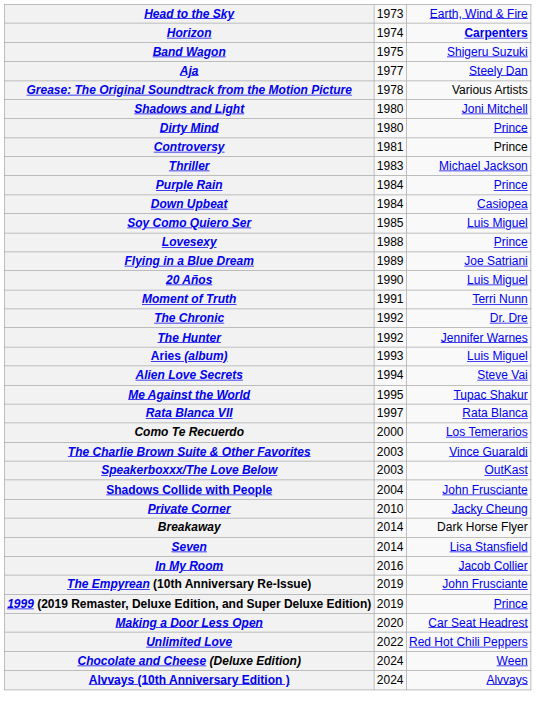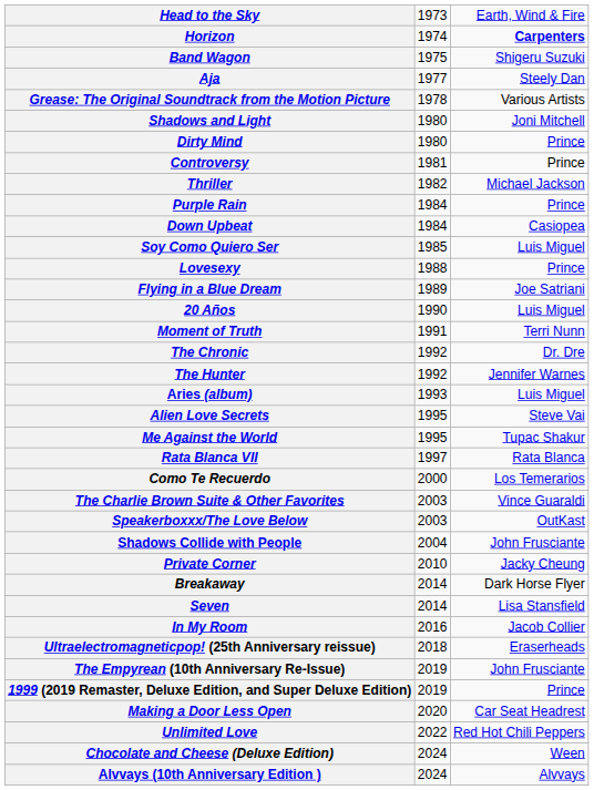Thriller | column 2: 1983 -> 1982
Alien Love Secrets | column 2: 1994 -> 1995
+ row: Ultraelectromagneticpop! (25th Anniversary reissue) | 2018 | Eraserheads
